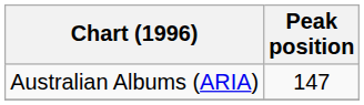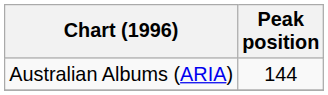Australian Albums (ARIA) | Peak position: 147 -> 144
